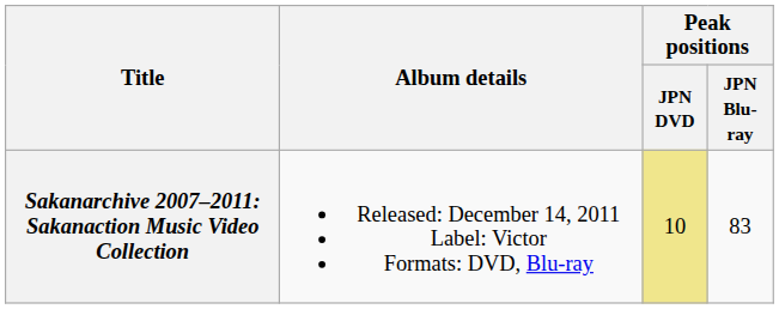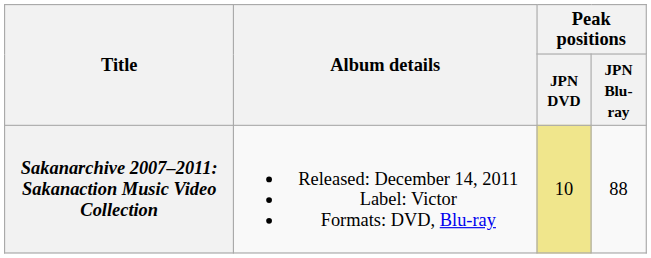Sakanarchive 2007–2011: Sakanaction Music Video Collection | Peak positions / JPN Blu-ray: 83 -> 88
